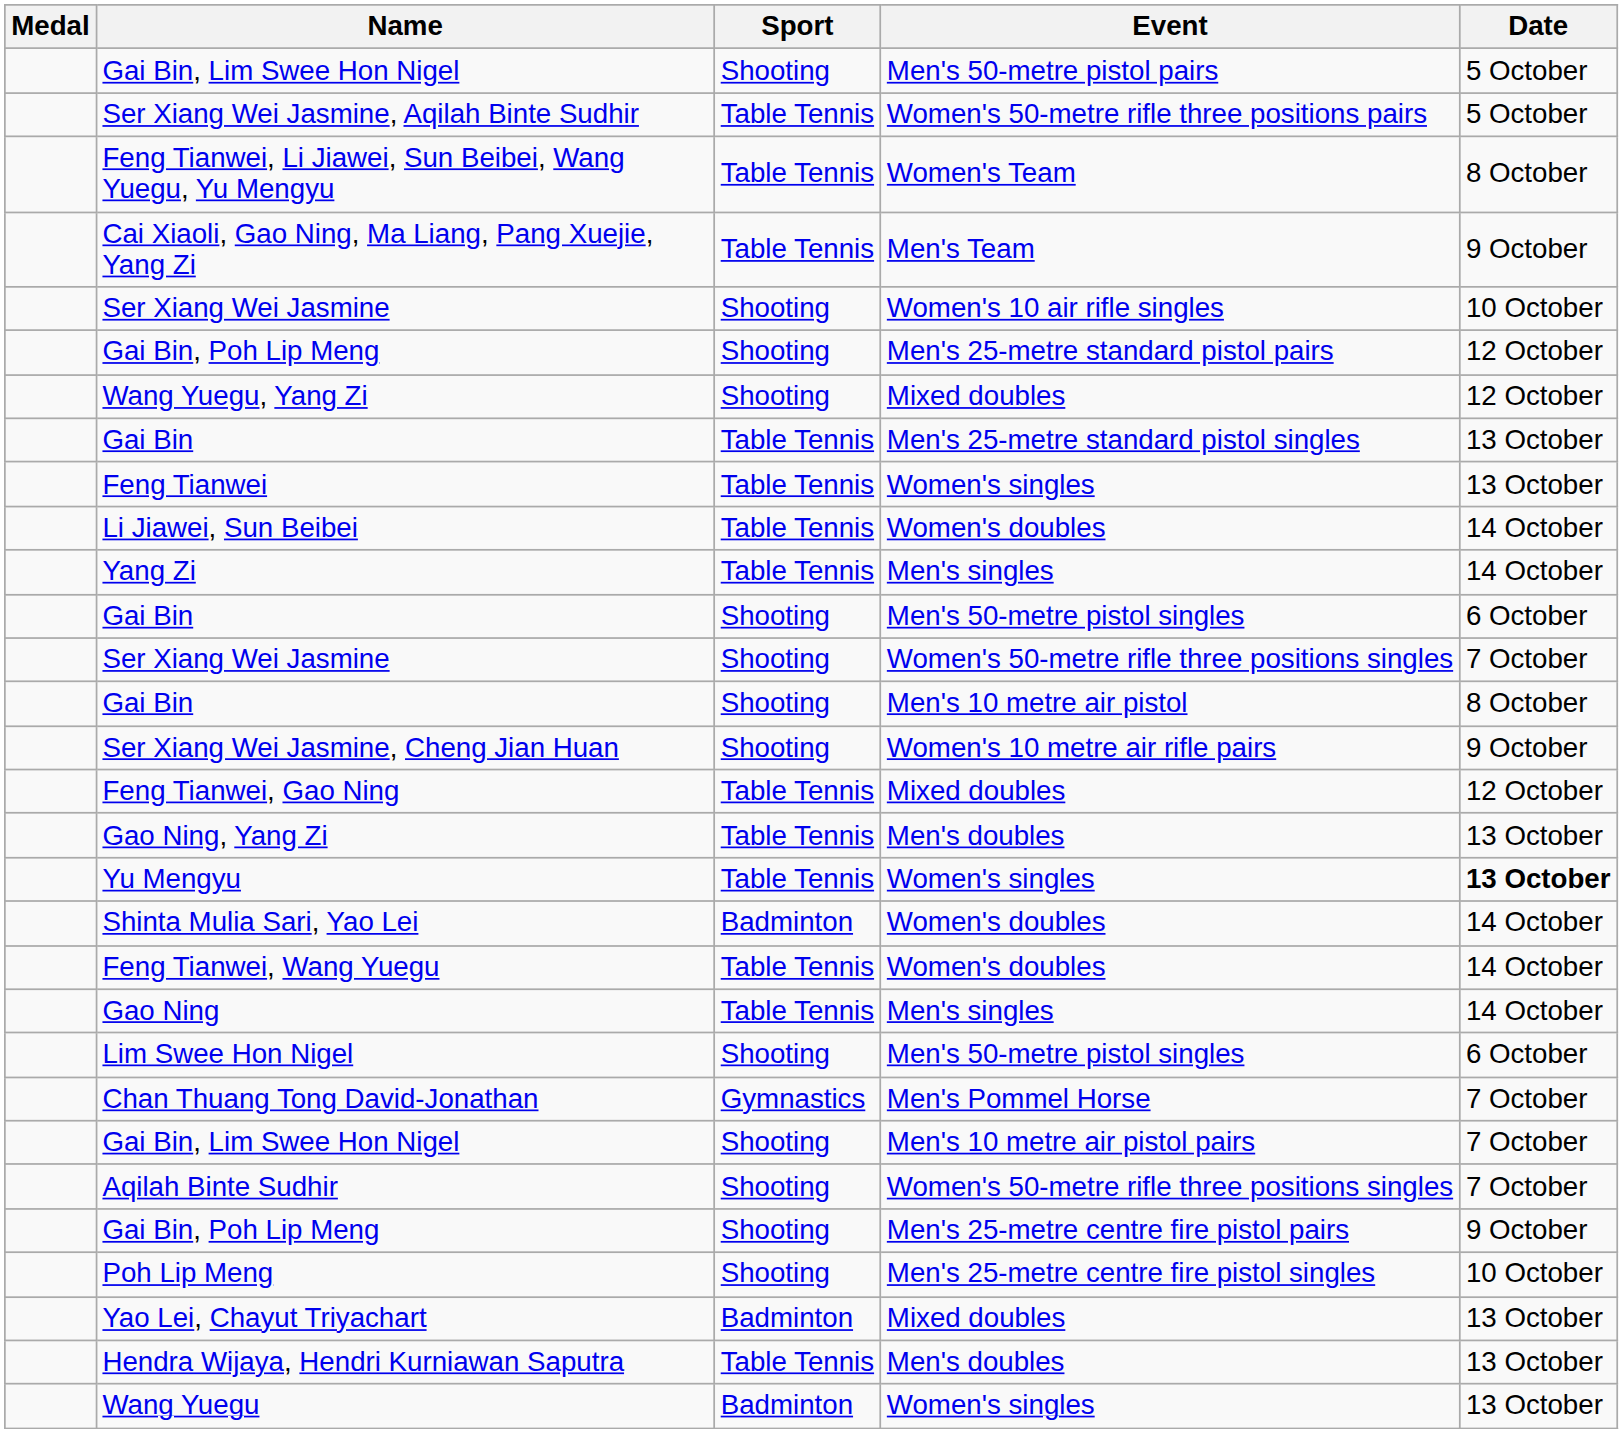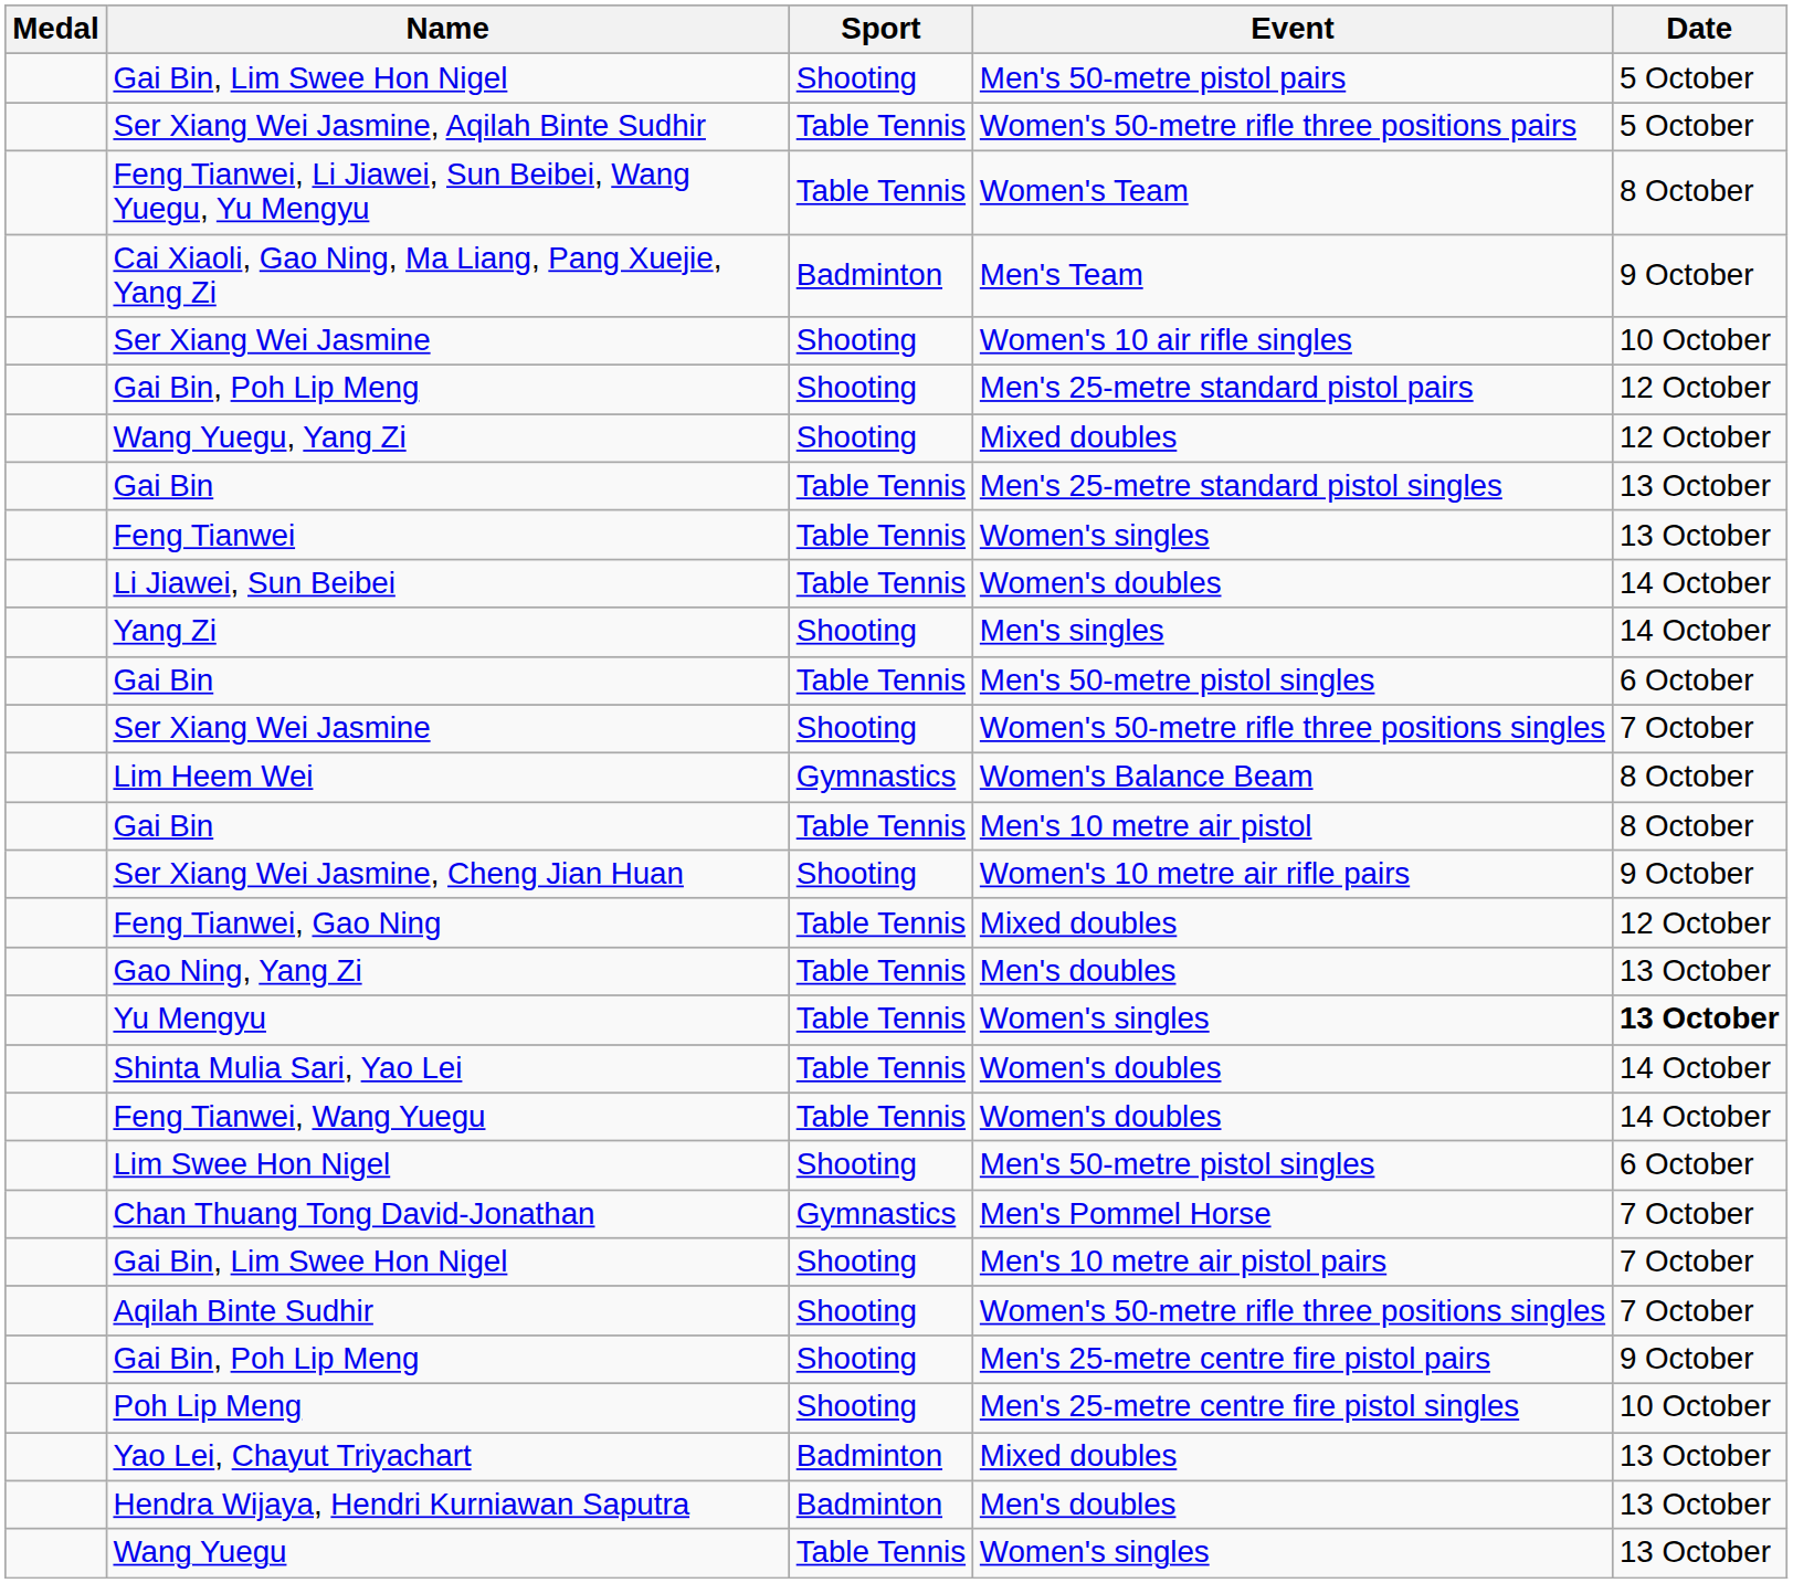Cai Xiaoli, Gao Ning, Ma Liang, Pang Xuejie, Yang Zi | Sport: Table Tennis -> Badminton
Yang Zi | Sport: Table Tennis -> Shooting
Gai Bin / Men's 50-metre pistol singles | Sport: Shooting -> Table Tennis
+ row: Lim Heem Wei | Gymnastics | Women's Balance Beam | 8 October
Gai Bin / Men's 10 metre air pistol | Sport: Shooting -> Table Tennis
Shinta Mulia Sari, Yao Lei | Sport: Badminton -> Table Tennis
- row: Gao Ning | Table Tennis | Men's singles | 14 October
Hendra Wijaya, Hendri Kurniawan Saputra | Sport: Table Tennis -> Badminton
Wang Yuegu | Sport: Badminton -> Table Tennis
